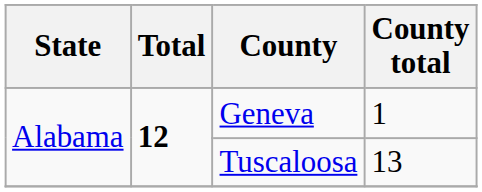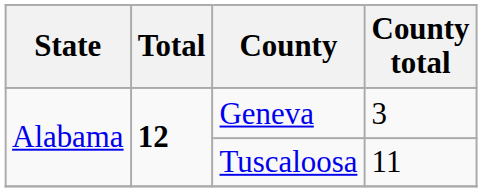Geneva | County total: 1 -> 3
Tuscaloosa | County total: 13 -> 11
